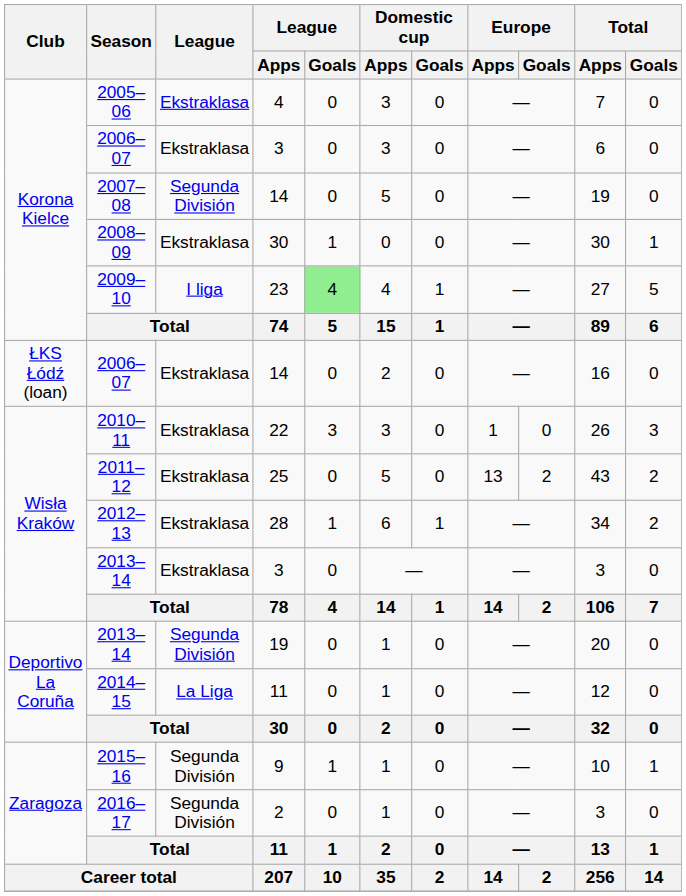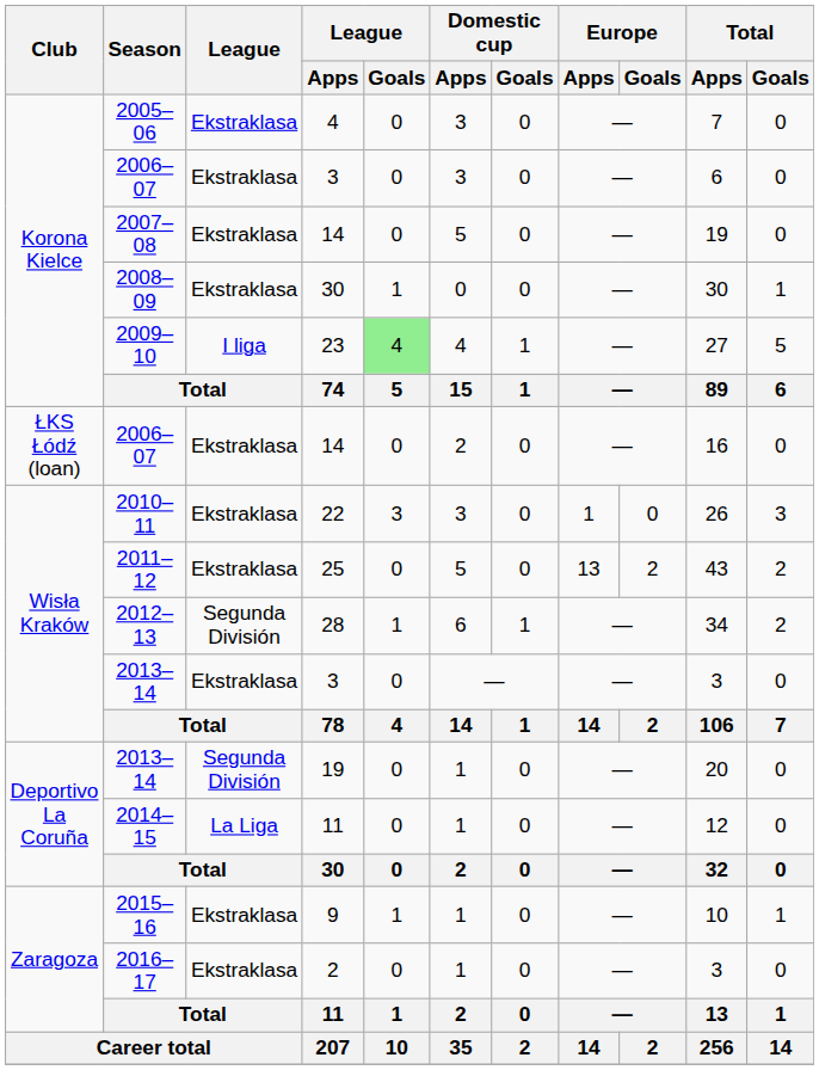2007–08 | League: Segunda División -> Ekstraklasa
2012–13 | League: Ekstraklasa -> Segunda División
2015–16 | League: Segunda División -> Ekstraklasa
2016–17 | League: Segunda División -> Ekstraklasa
